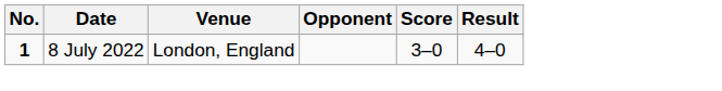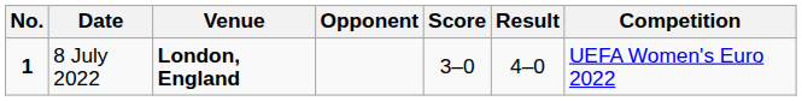+ column: Competition | UEFA Women's Euro 2022
8 July 2022 | Venue: normal -> bold
